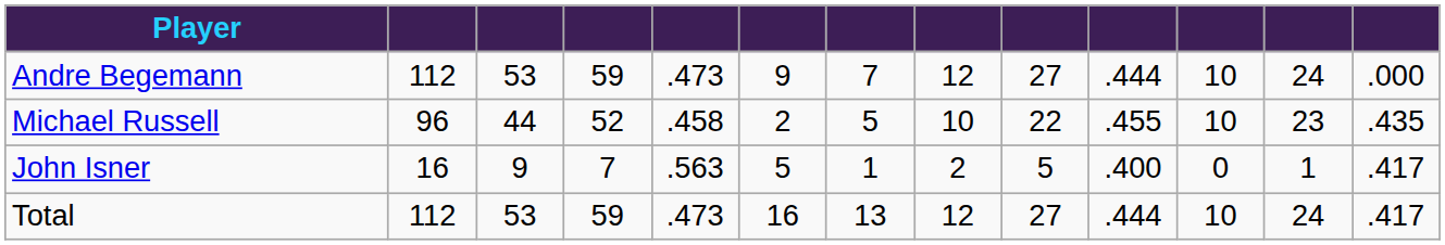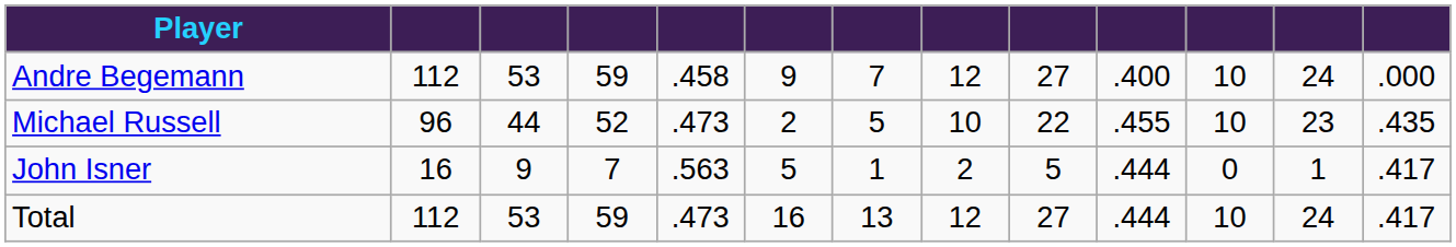Andre Begemann | column 5: .473 -> .458
Andre Begemann | column 10: .444 -> .400
Michael Russell | column 5: .458 -> .473
John Isner | column 10: .400 -> .444
